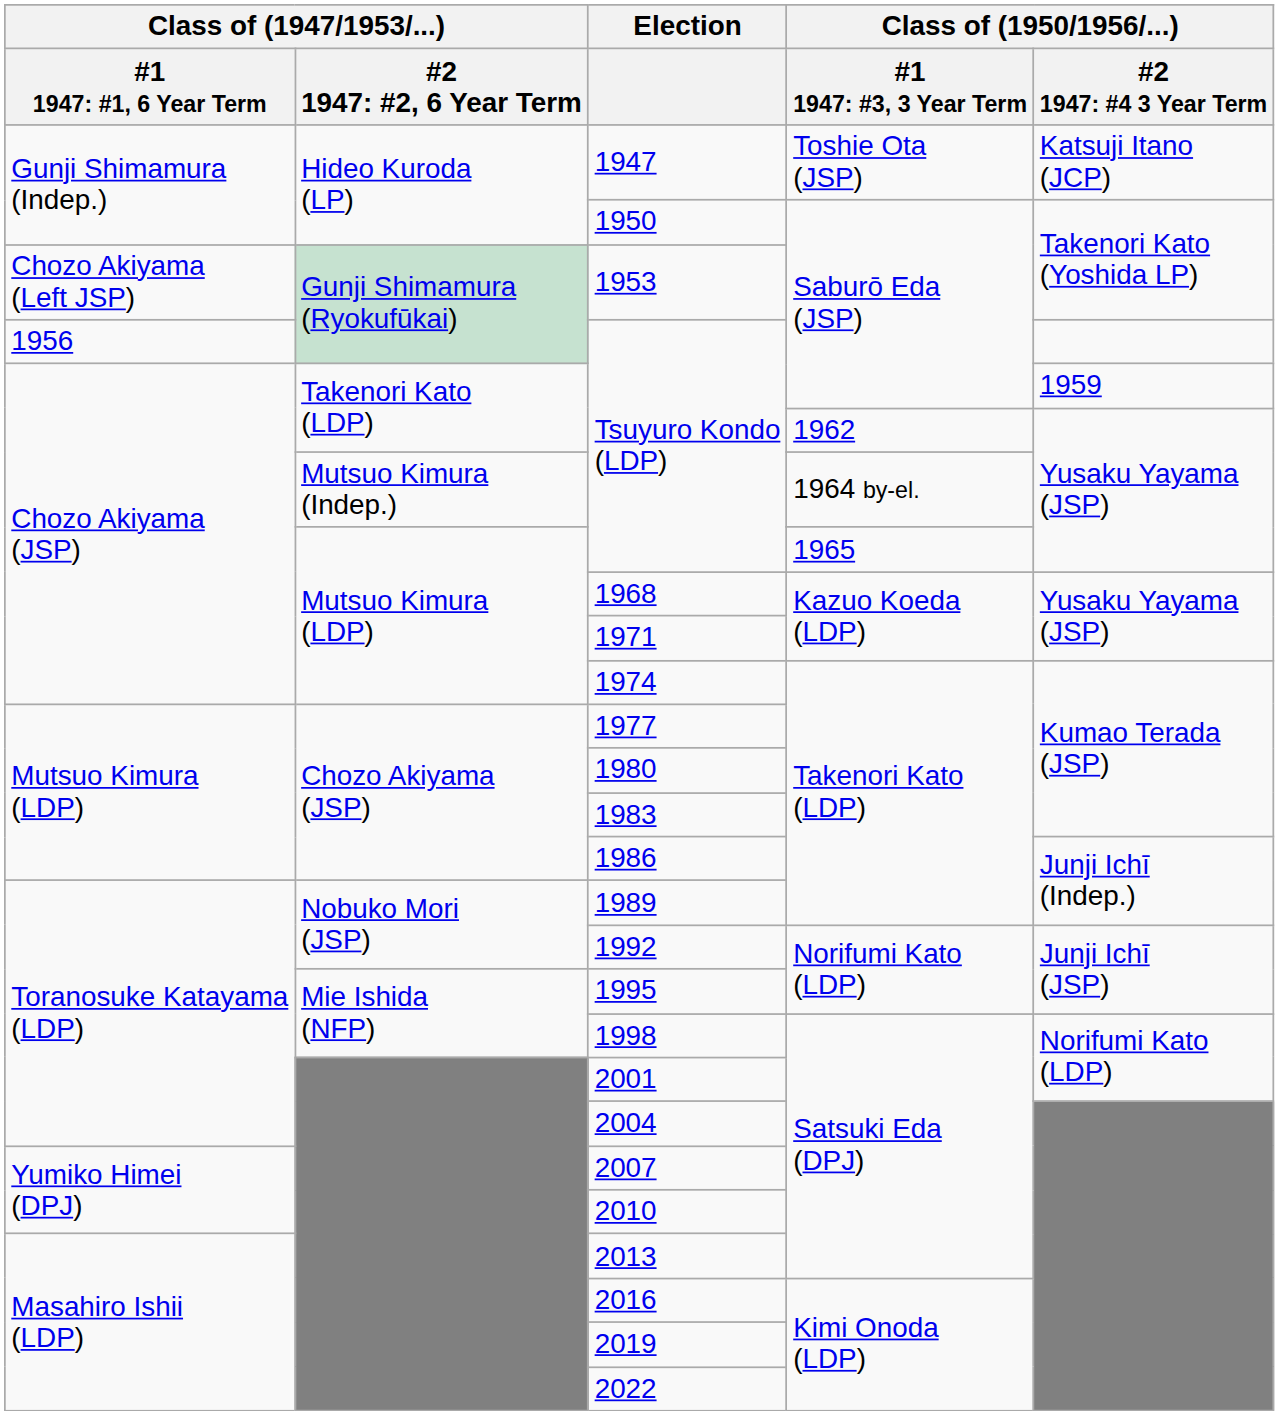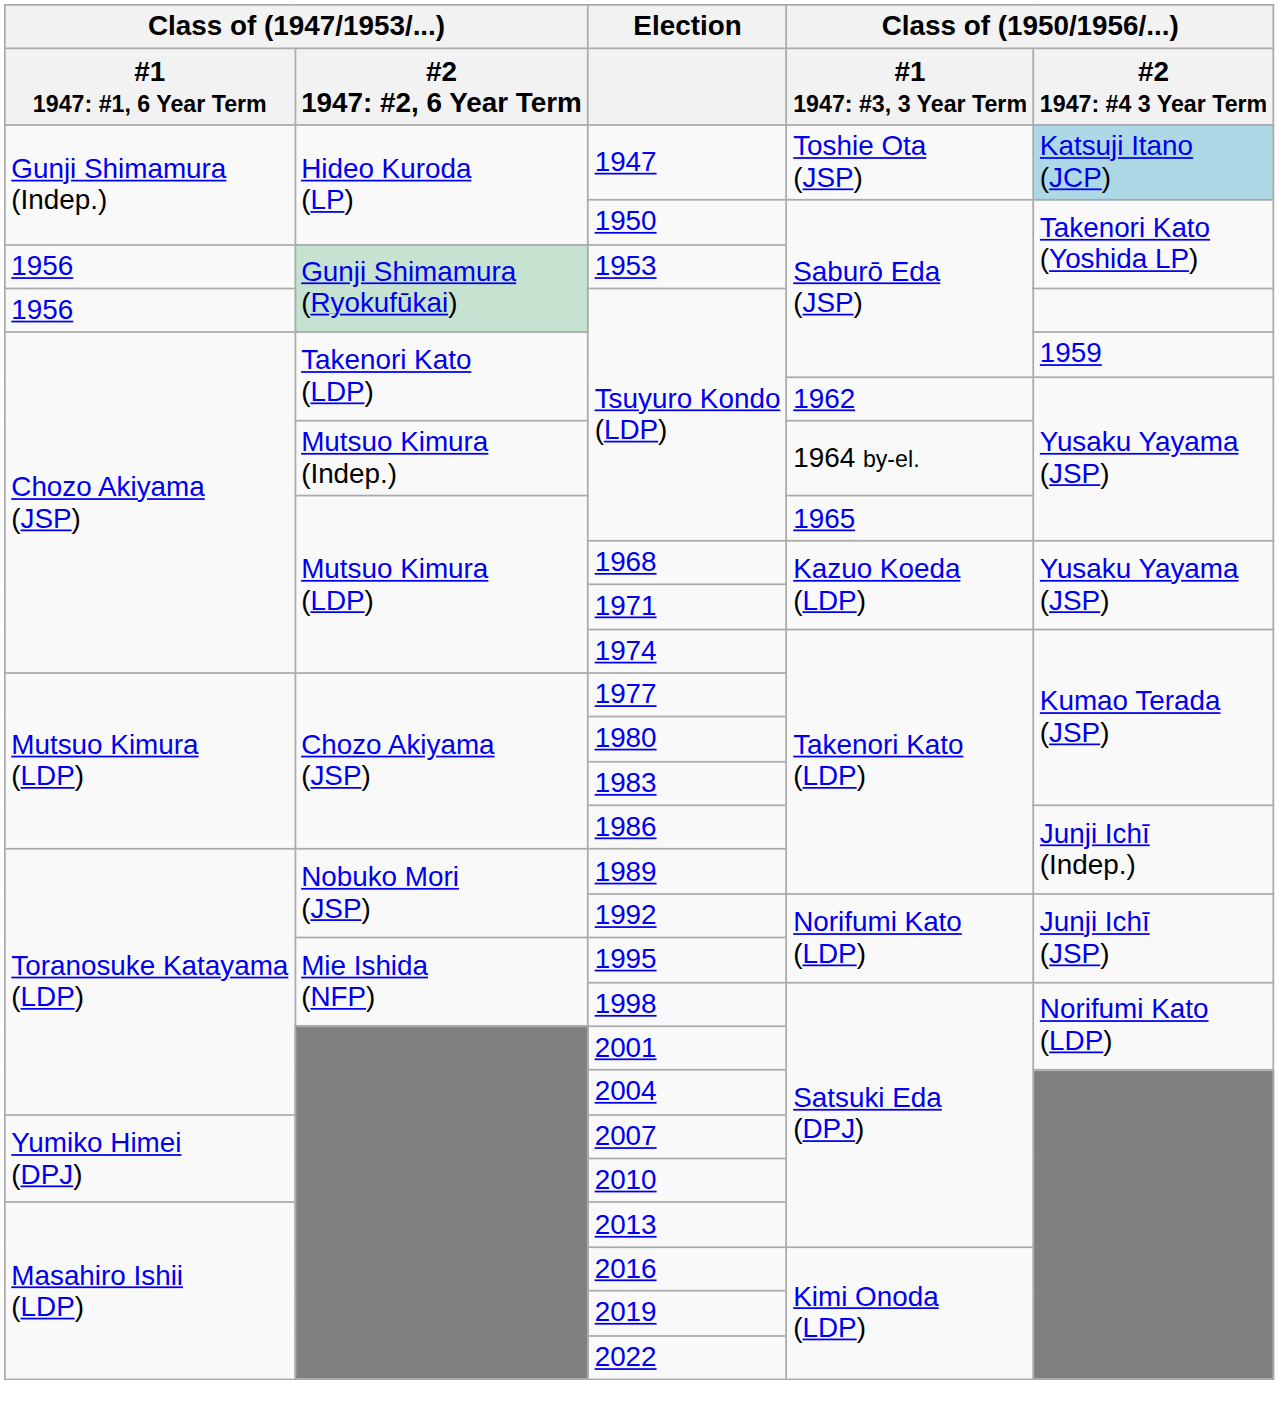1947 | column 5: no background -> lightblue background
1953 | column 1: Chozo Akiyama (Left JSP) -> 1956
